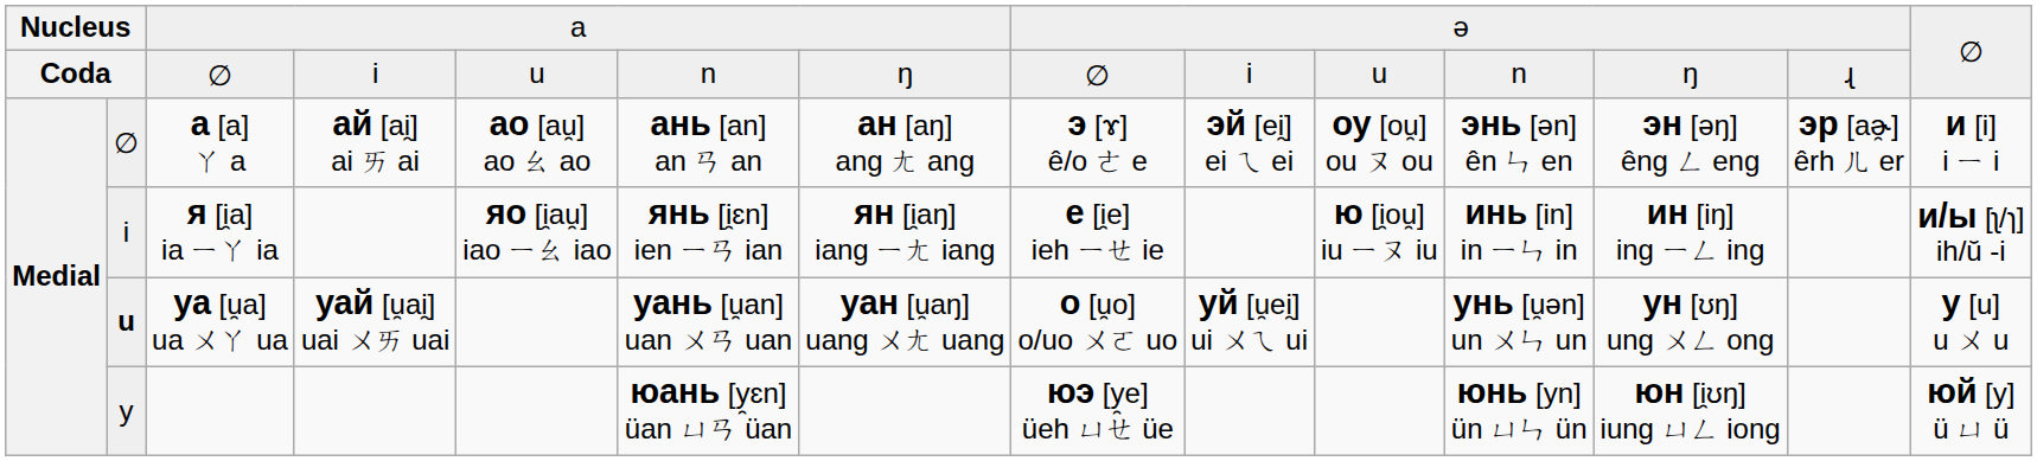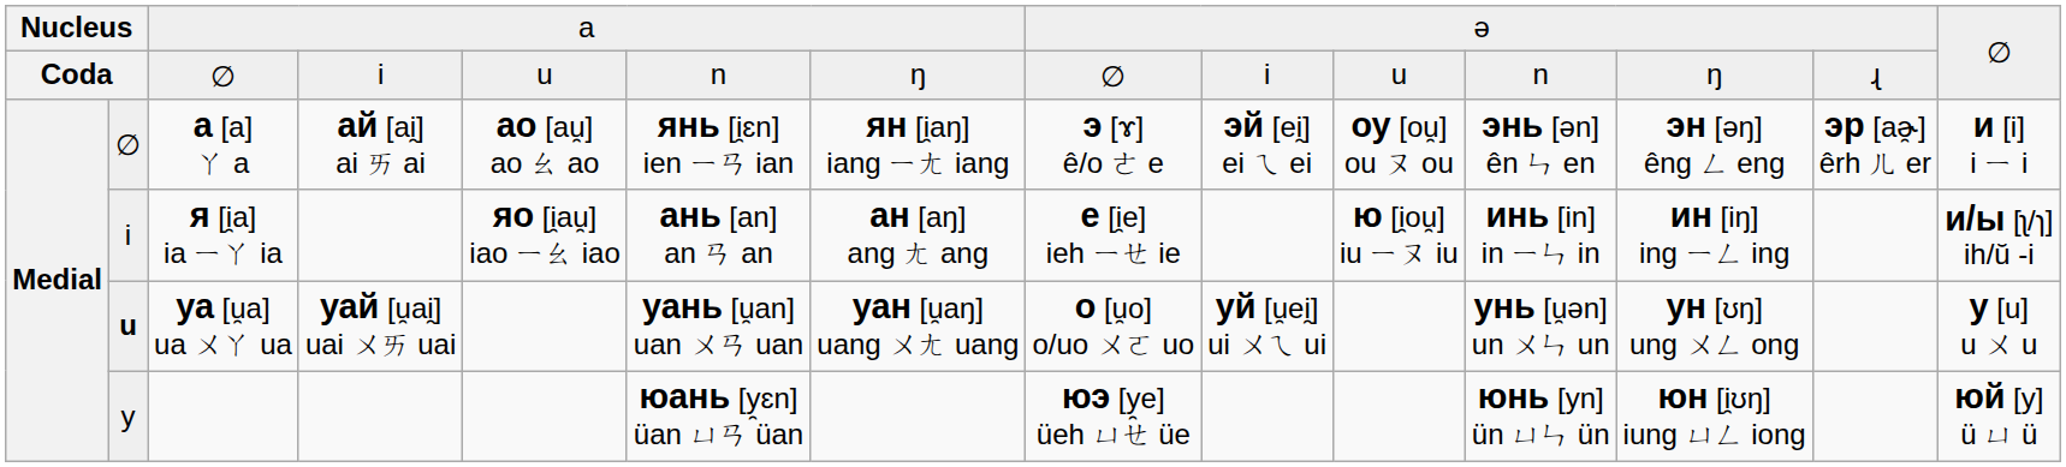a [a] ㄚ a | column 6: ань [an] an ㄢ an -> янь [i̯ɛn] ien ㄧㄢ ian
a [a] ㄚ a | column 7: ан [aŋ] ang ㄤ ang -> ян [i̯aŋ] iang ㄧㄤ iang
я [i̯a] ia ㄧㄚ ia | column 6: янь [i̯ɛn] ien ㄧㄢ ian -> ань [an] an ㄢ an
я [i̯a] ia ㄧㄚ ia | column 7: ян [i̯aŋ] iang ㄧㄤ iang -> ан [aŋ] ang ㄤ ang
